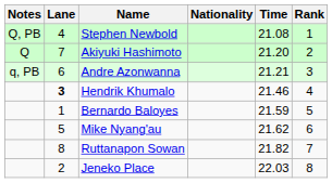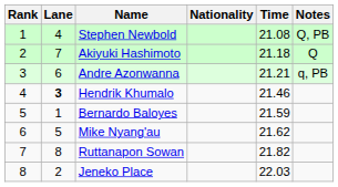columns swapped: Rank <-> Notes
Akiyuki Hashimoto | Time: 21.20 -> 21.18
